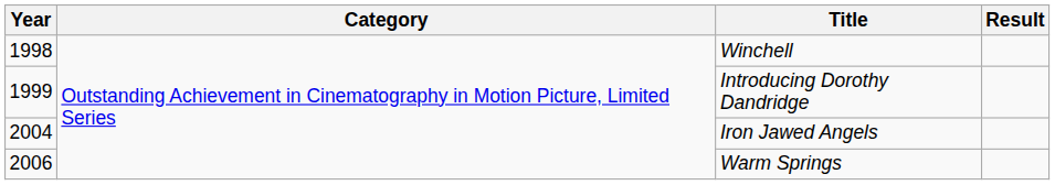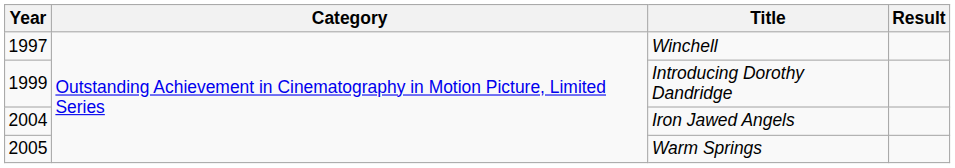Winchell | Year: 1998 -> 1997
Warm Springs | Year: 2006 -> 2005
